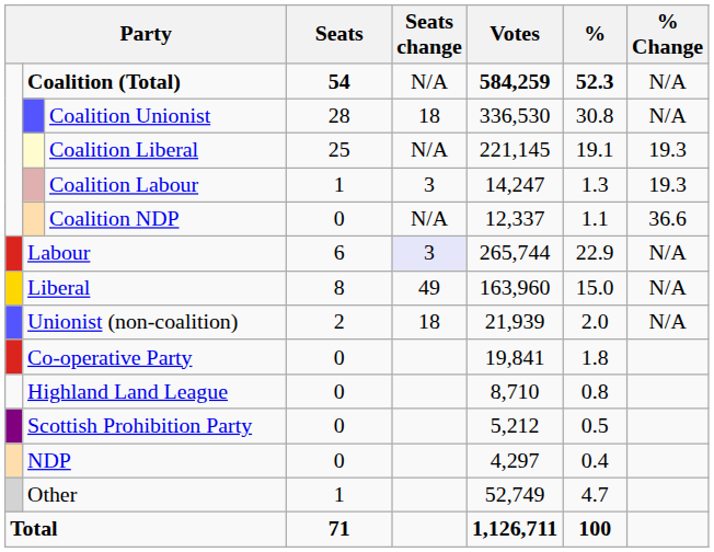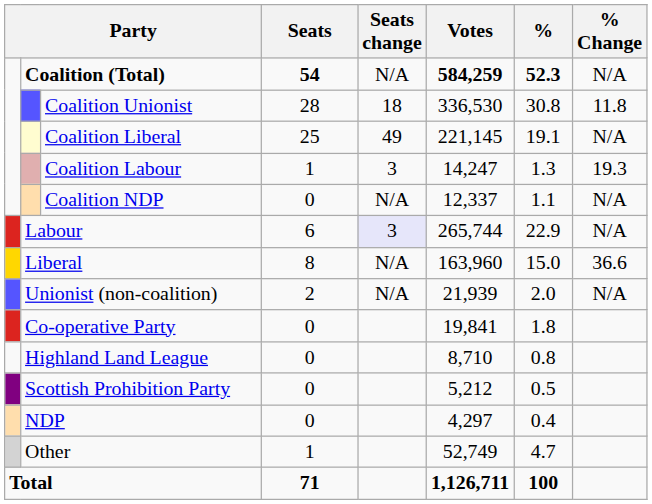Coalition Unionist | % Change: N/A -> 11.8
Coalition Liberal | Seats change: N/A -> 49
Coalition Liberal | % Change: 19.3 -> N/A
Coalition NDP | % Change: 36.6 -> N/A
Liberal | Seats change: 49 -> N/A
Liberal | % Change: N/A -> 36.6
Unionist (non-coalition) | Seats change: 18 -> N/A
